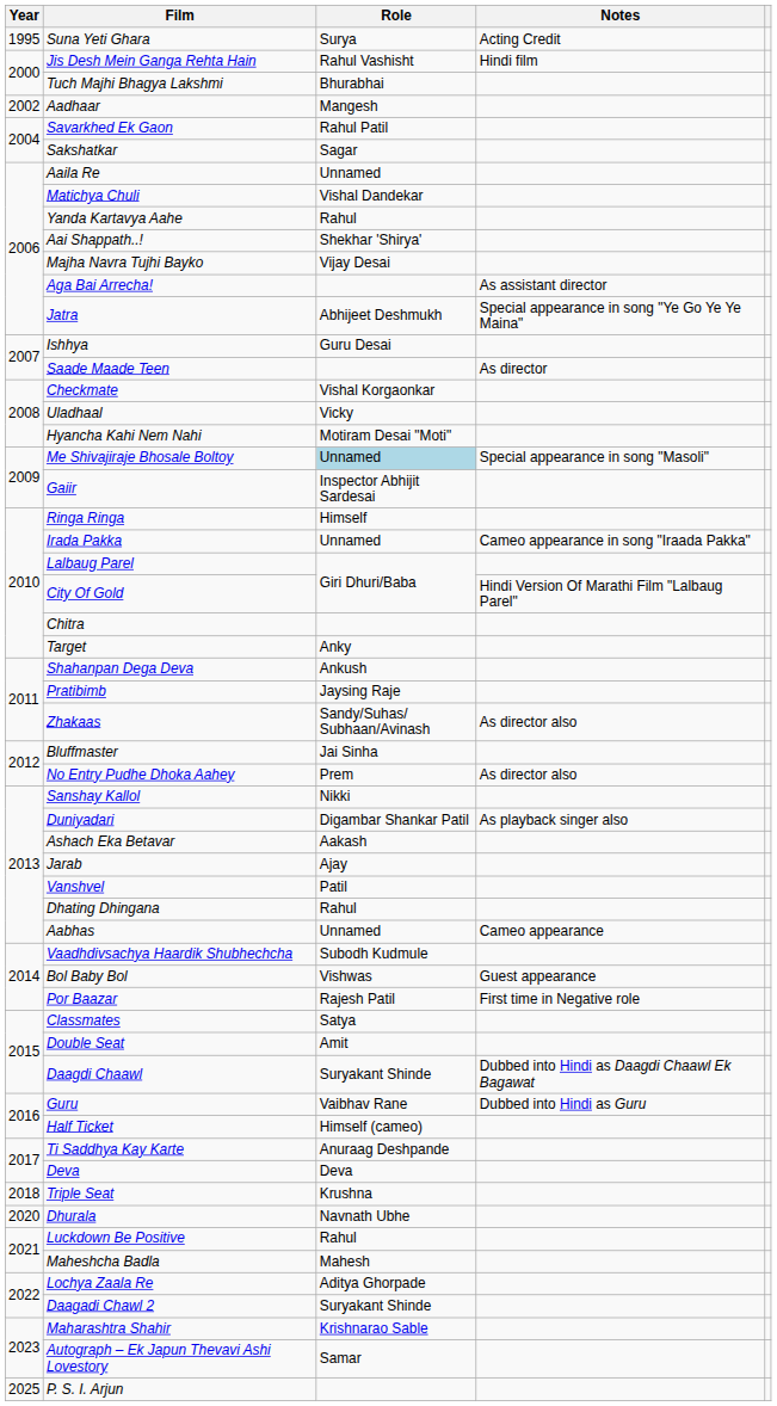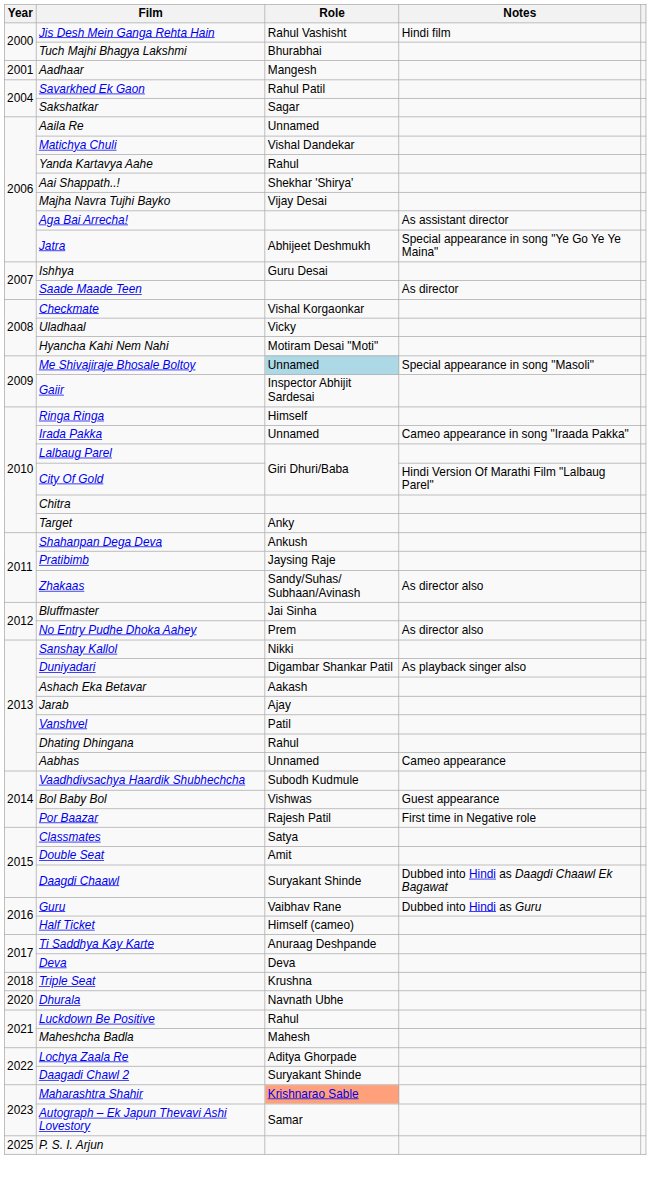- row: 1995 | Suna Yeti Ghara | Surya | Acting Credit
Aadhaar | Year: 2002 -> 2001
Maharashtra Shahir | Role: no background -> lightsalmon background
